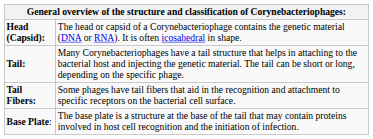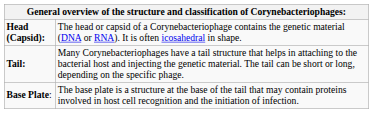- row: Tail Fibers: | Some phages have tail fibers that aid in the recognition and attachment to specific receptors on the bacterial cell surface.
